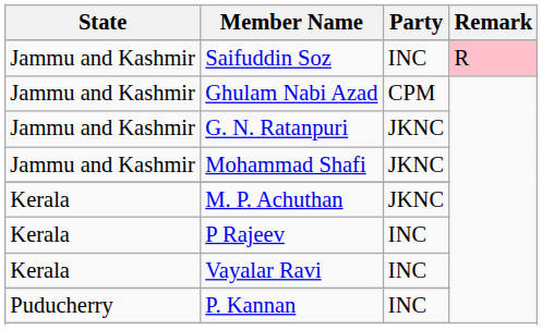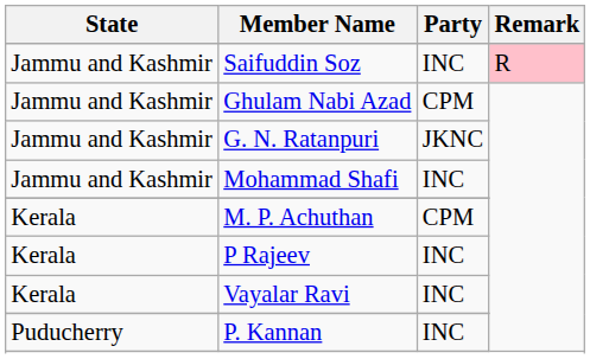Mohammad Shafi | Party: JKNC -> INC
M. P. Achuthan | Party: JKNC -> CPM
